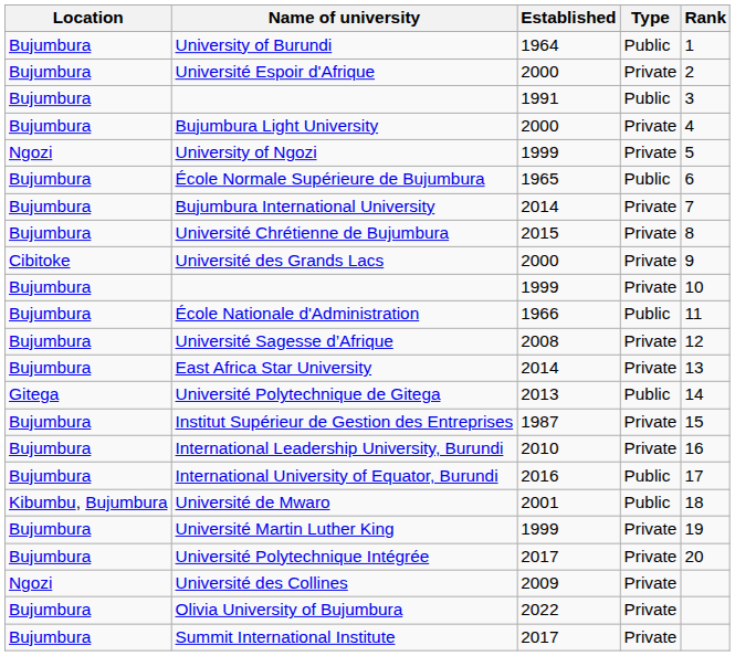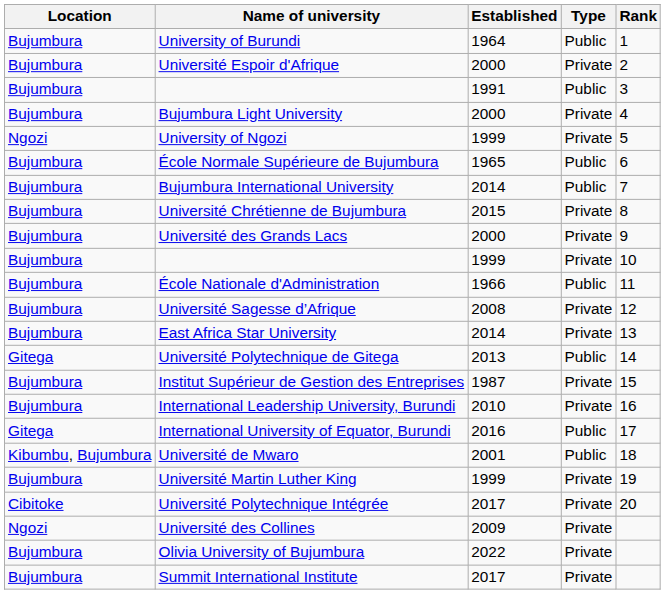Bujumbura International University | Type: Private -> Public
Université des Grands Lacs | Location: Cibitoke -> Bujumbura
International University of Equator, Burundi | Location: Bujumbura -> Gitega
Université Polytechnique Intégrée | Location: Bujumbura -> Cibitoke
